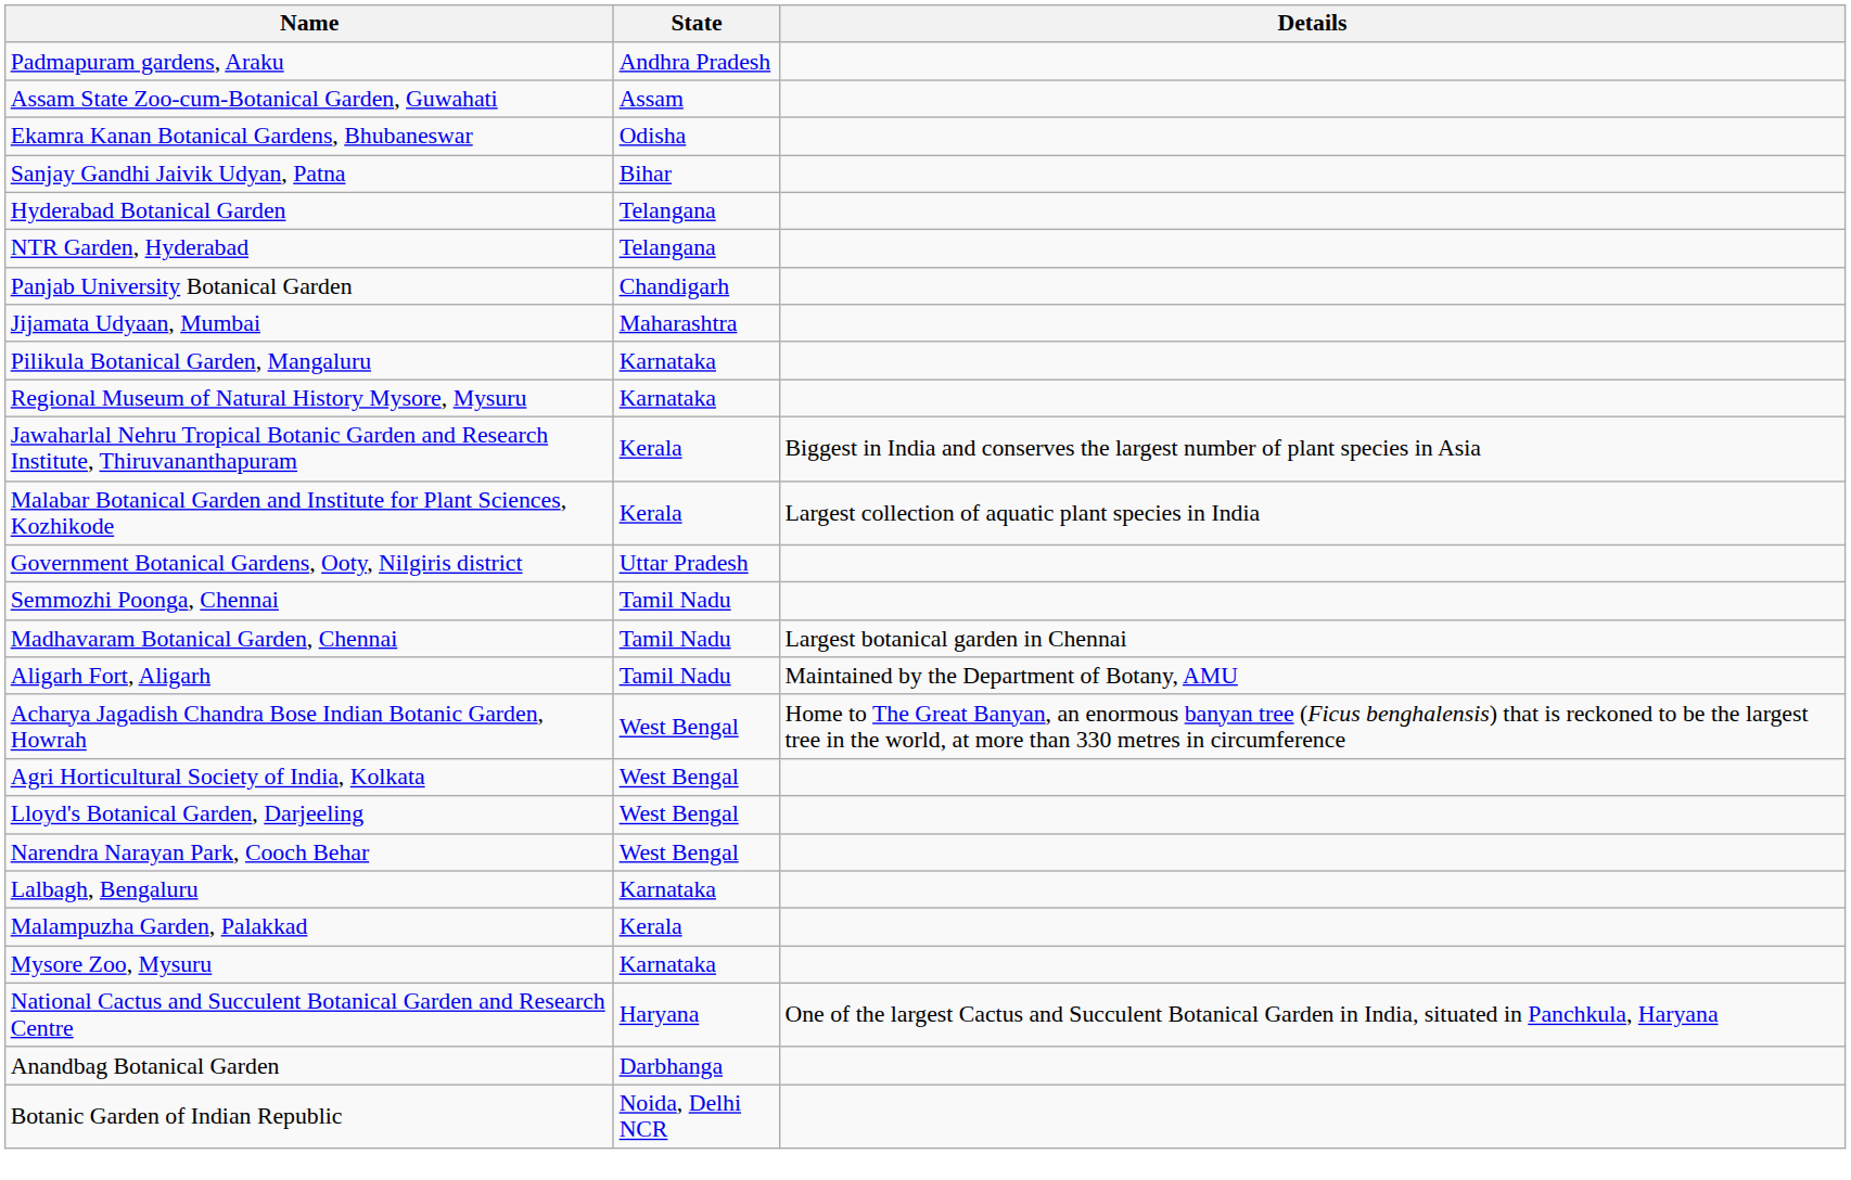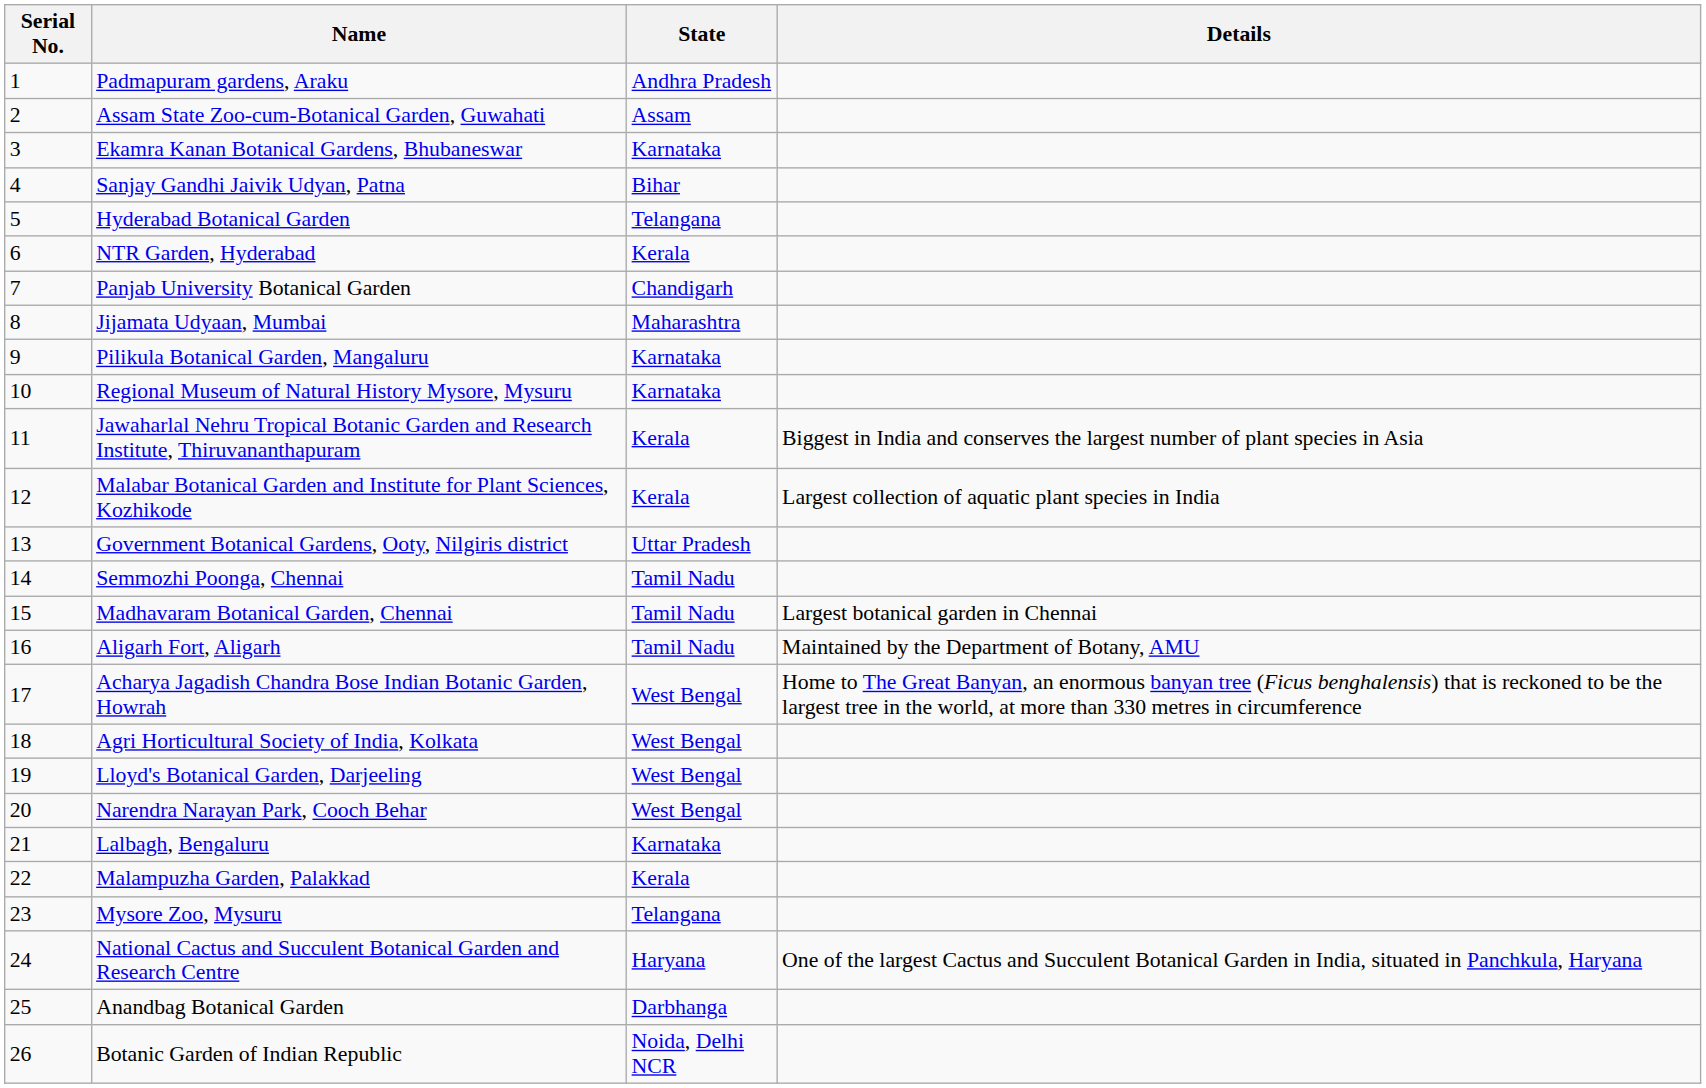+ column: Serial No. | 1 | 2 | 3 | 4 | 5 | 6 | 7 | 8 | 9 | 10 | 11 | 12 | 13 | 14 | 15 | 16 | 17 | 18 | 19 | 20 | 21 | 22 | 23 | 24 | 25 | 26
Ekamra Kanan Botanical Gardens, Bhubaneswar | State: Odisha -> Karnataka
NTR Garden, Hyderabad | State: Telangana -> Kerala
Mysore Zoo, Mysuru | State: Karnataka -> Telangana
